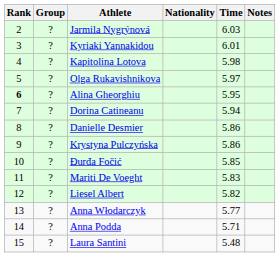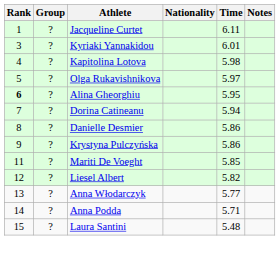+ row: 1 | ? | Jacqueline Curtet | 6.11
- row: 2 | ? | Jarmila Nygrýnová | 6.03
- row: 10 | ? | Đurđa Fočić | 5.85
Mariti De Voeght | Time: 5.83 -> 5.85
